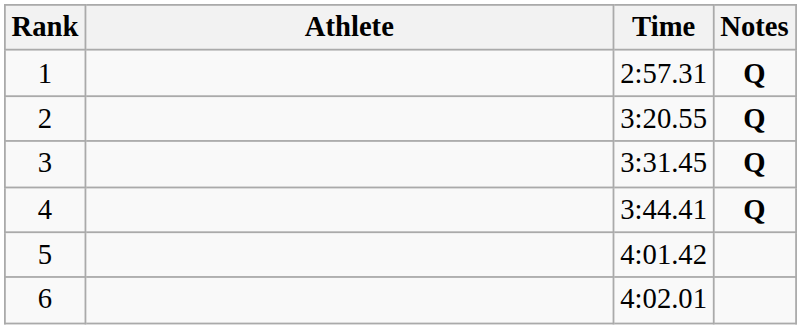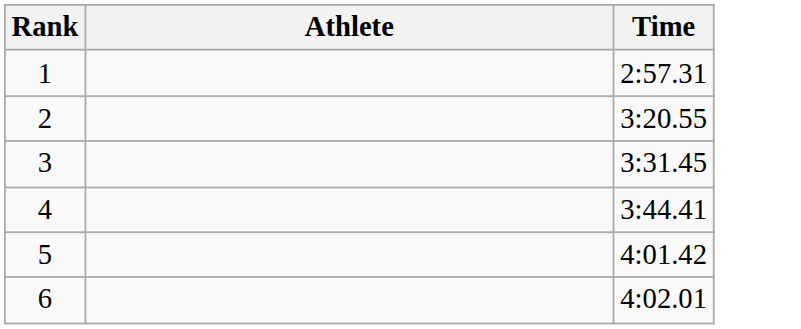- column: Notes | Q | Q | Q | Q
